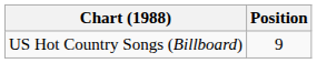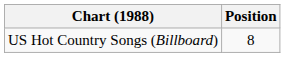US Hot Country Songs (Billboard) | Position: 9 -> 8
